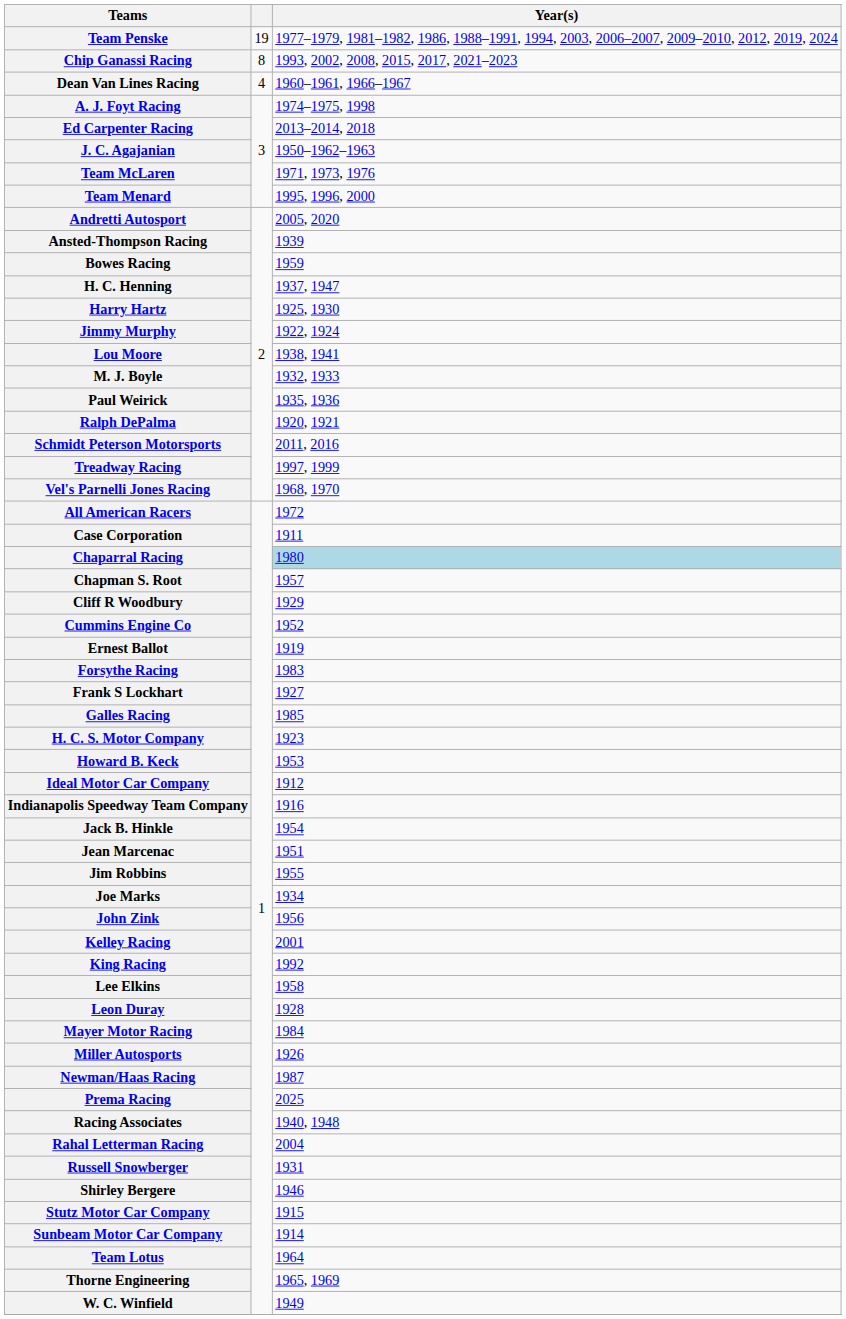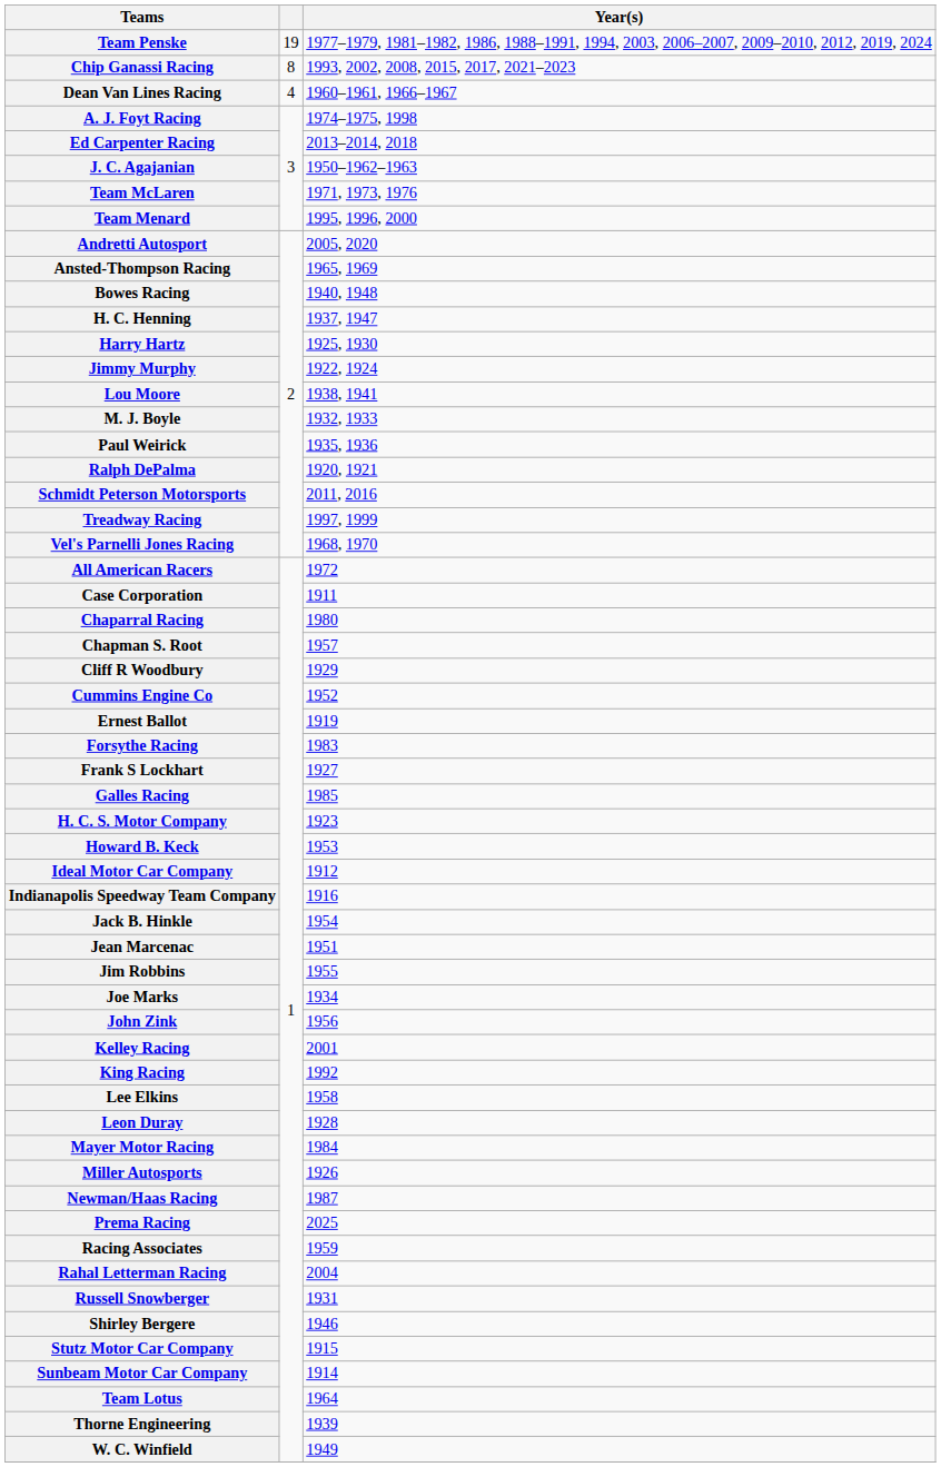Ansted-Thompson Racing | Year(s): 1939 -> 1965, 1969
Bowes Racing | Year(s): 1959 -> 1940, 1948
Chaparral Racing | Year(s): lightblue background -> no background
Racing Associates | Year(s): 1940, 1948 -> 1959
Thorne Engineering | Year(s): 1965, 1969 -> 1939
